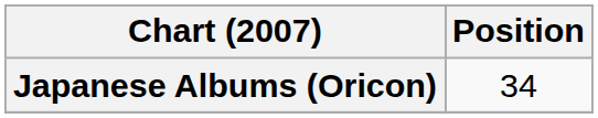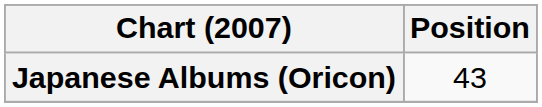Japanese Albums (Oricon) | Position: 34 -> 43
